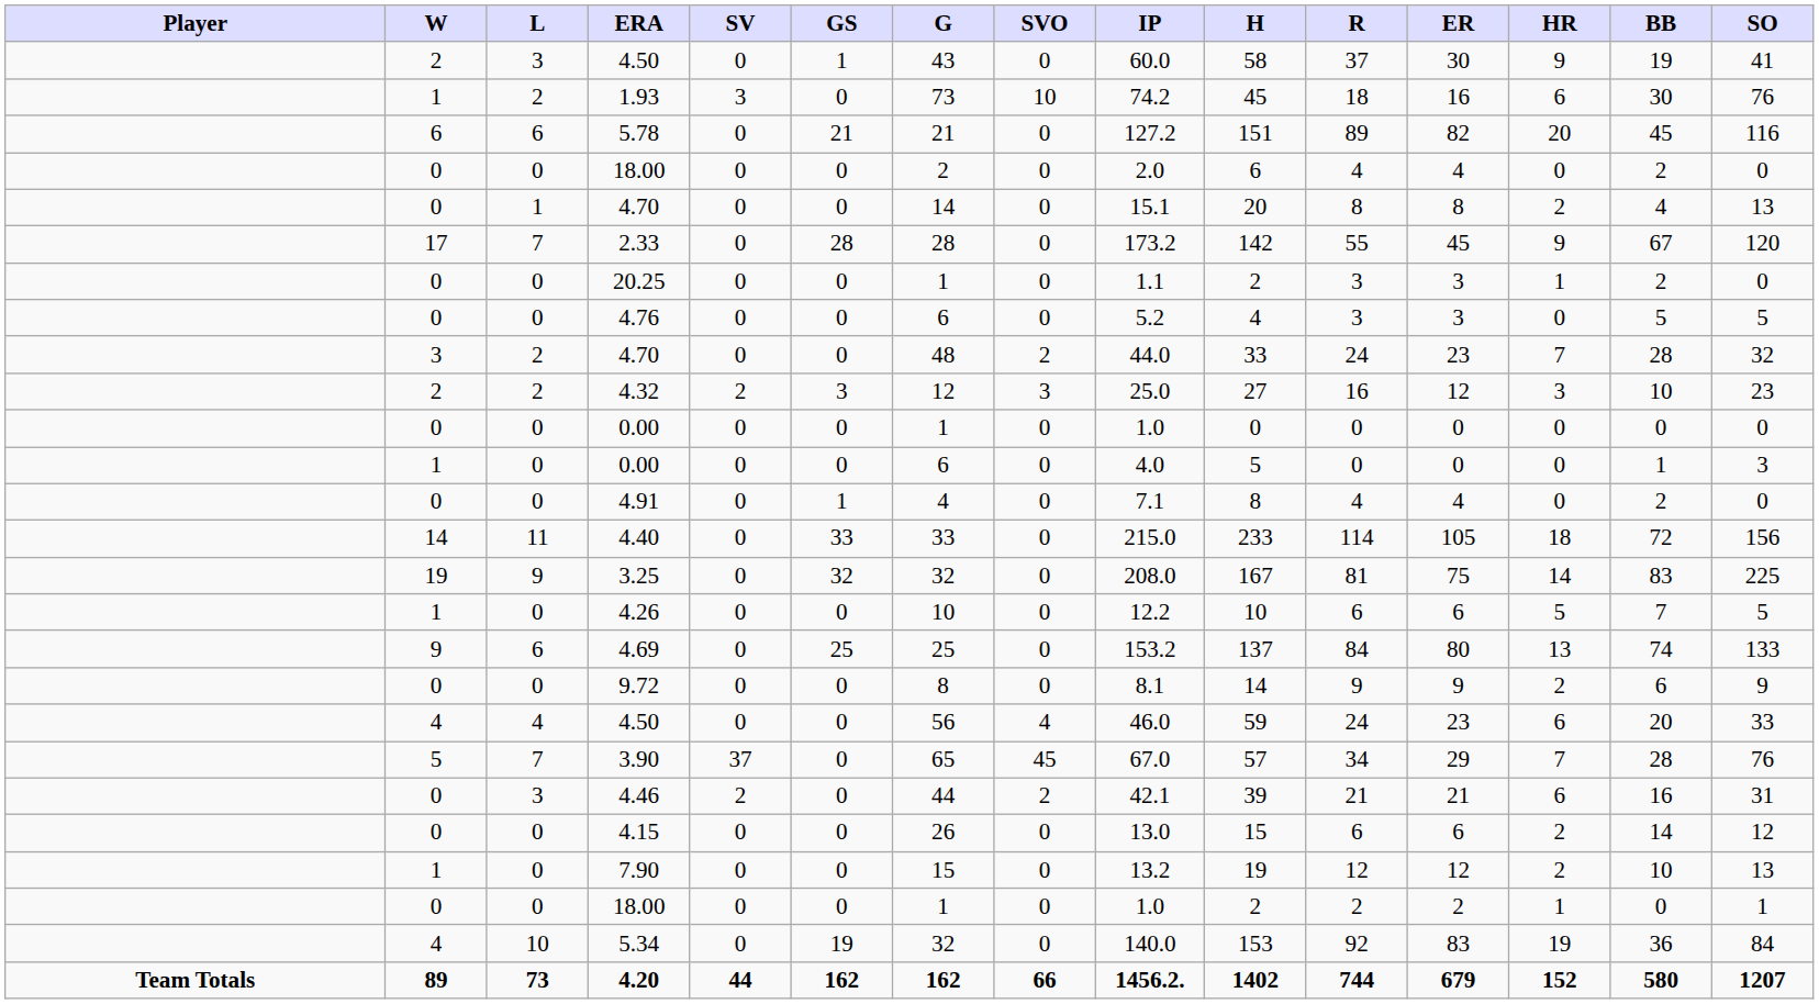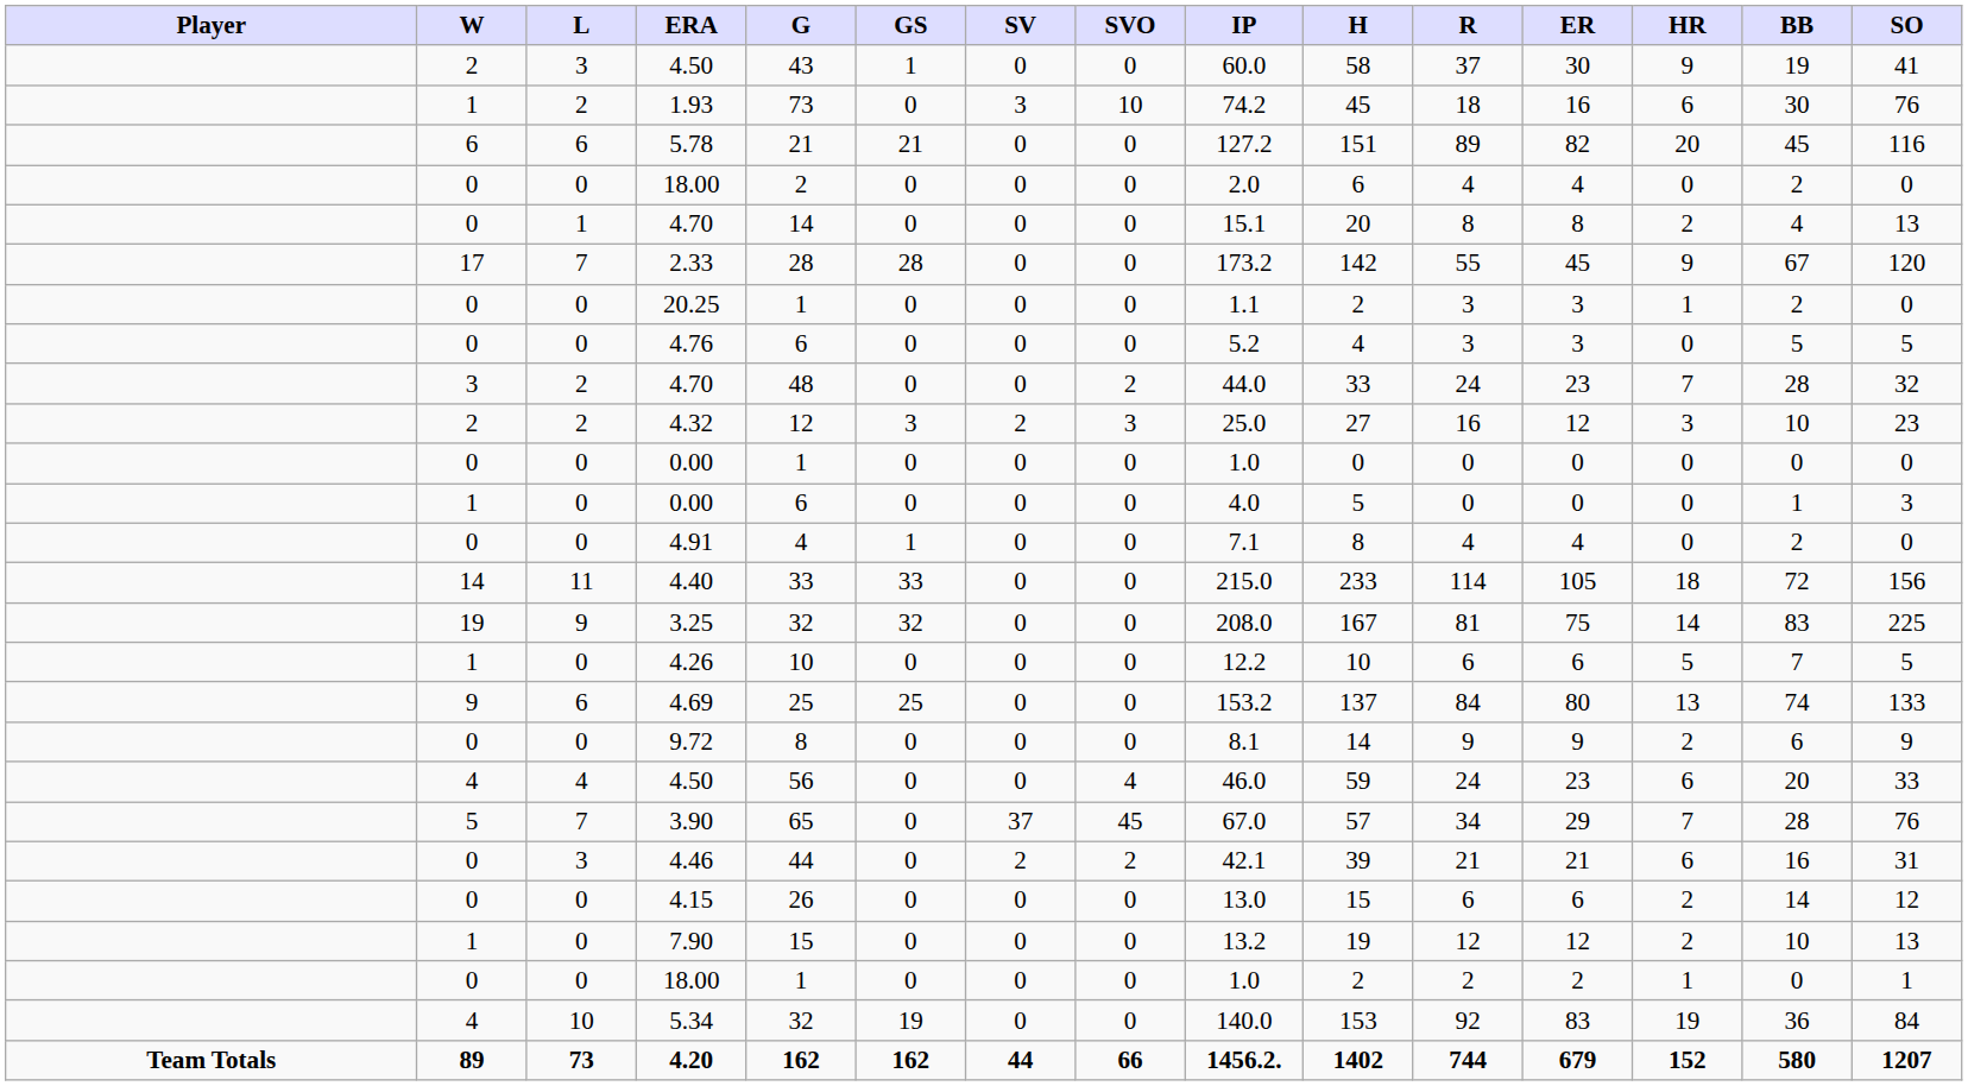columns swapped: G <-> SV
